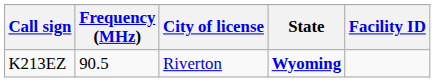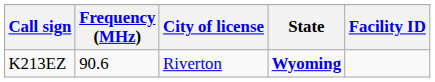K213EZ | Frequency (MHz): 90.5 -> 90.6
